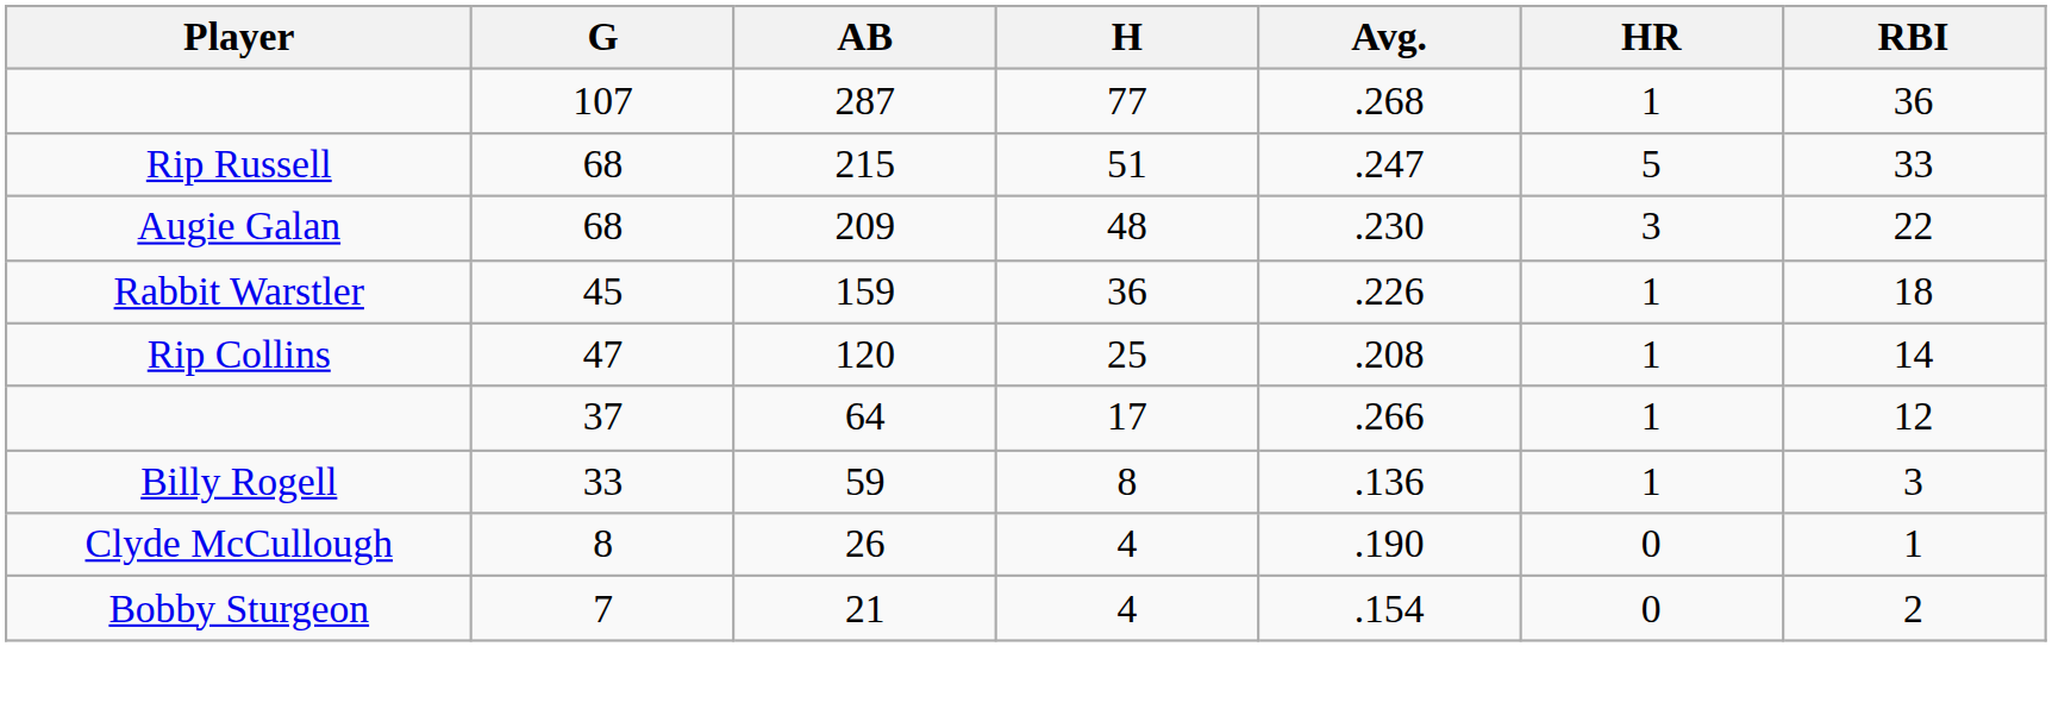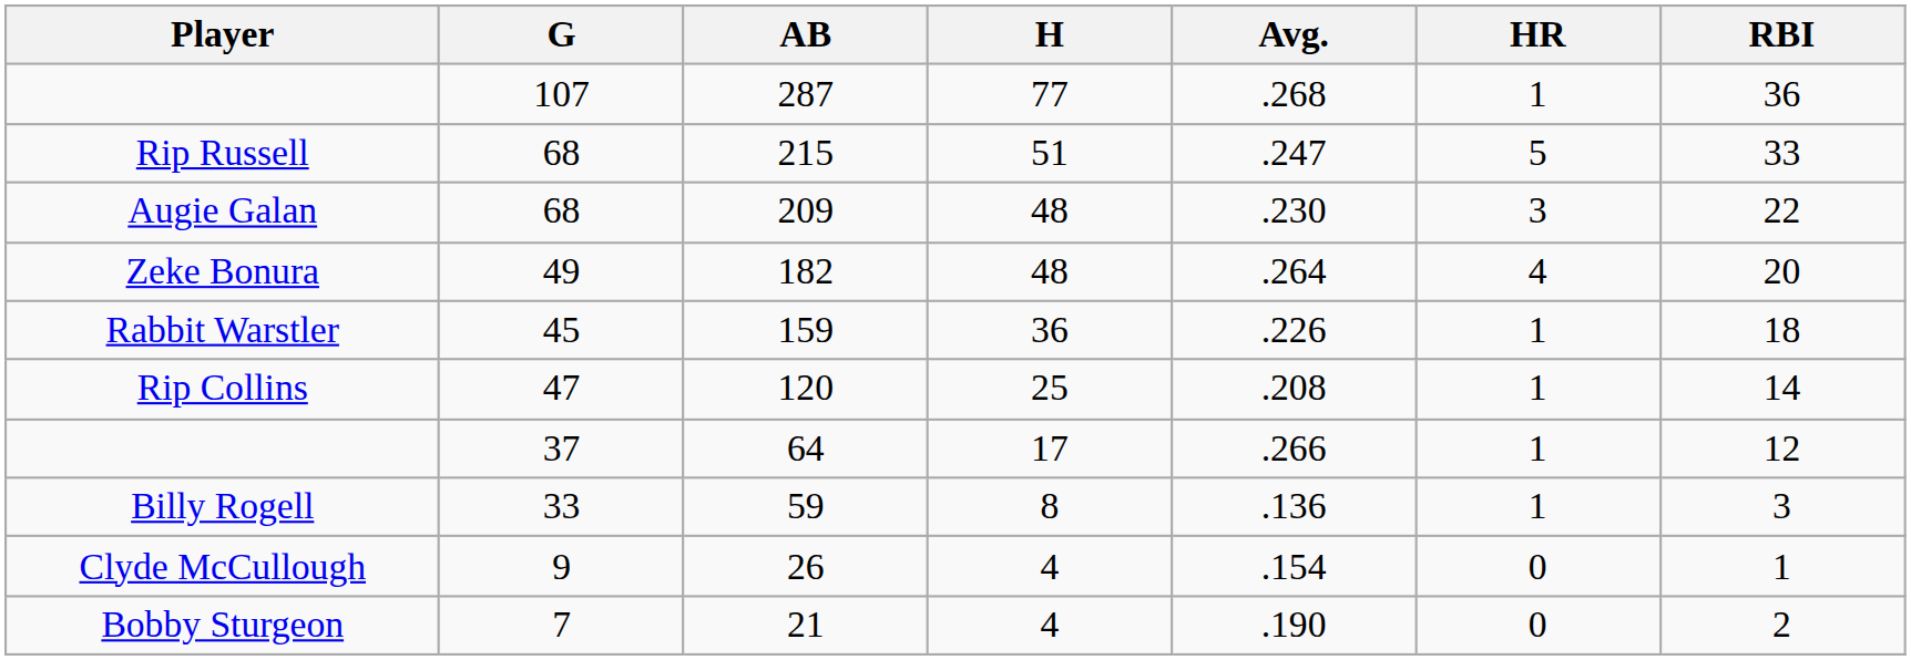+ row: Zeke Bonura | 49 | 182 | 48 | .264 | 4 | 20
Clyde McCullough | G: 8 -> 9
Clyde McCullough | Avg.: .190 -> .154
Bobby Sturgeon | Avg.: .154 -> .190
